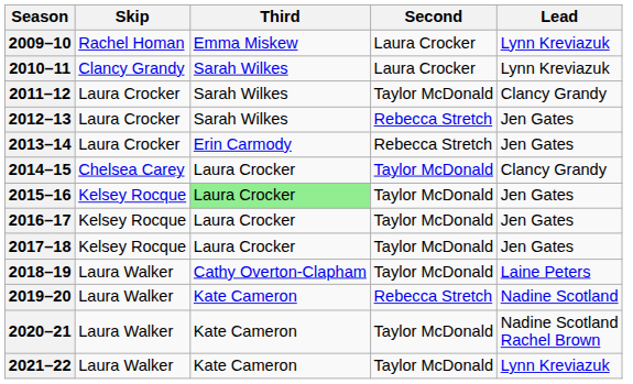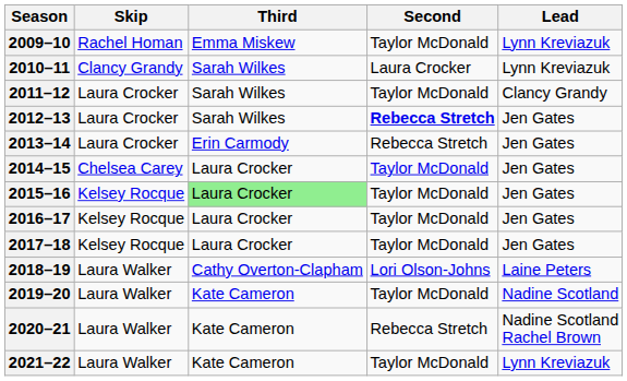2009–10 | Second: Laura Crocker -> Taylor McDonald
2012–13 | Second: normal -> bold
2014–15 | Lead: Clancy Grandy -> Jen Gates
2018–19 | Second: Taylor McDonald -> Lori Olson-Johns
2019–20 | Second: Rebecca Stretch -> Taylor McDonald
2020–21 | Second: Taylor McDonald -> Rebecca Stretch
